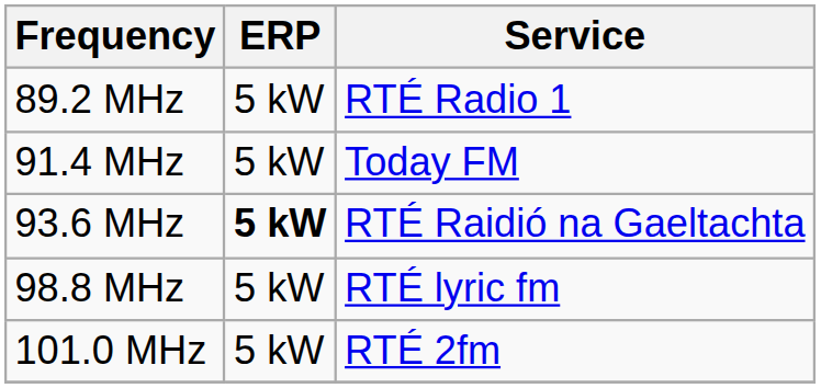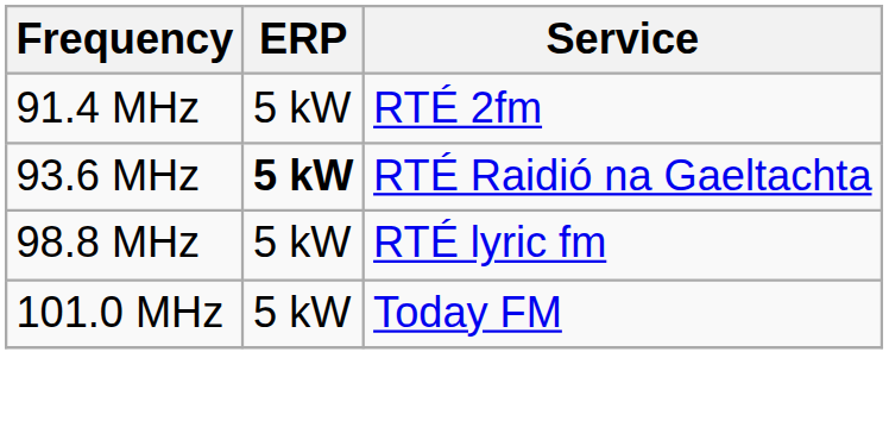- row: 89.2 MHz | 5 kW | RTÉ Radio 1
91.4 MHz | Service: Today FM -> RTÉ 2fm
101.0 MHz | Service: RTÉ 2fm -> Today FM
